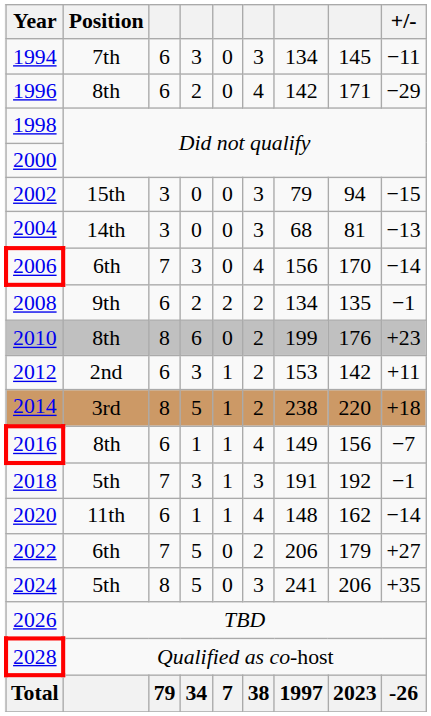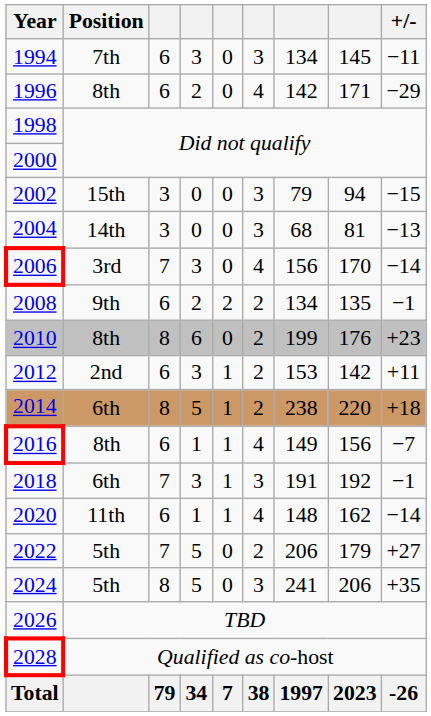2006 | Position: 6th -> 3rd
2014 | Position: 3rd -> 6th
2018 | Position: 5th -> 6th
2022 | Position: 6th -> 5th
